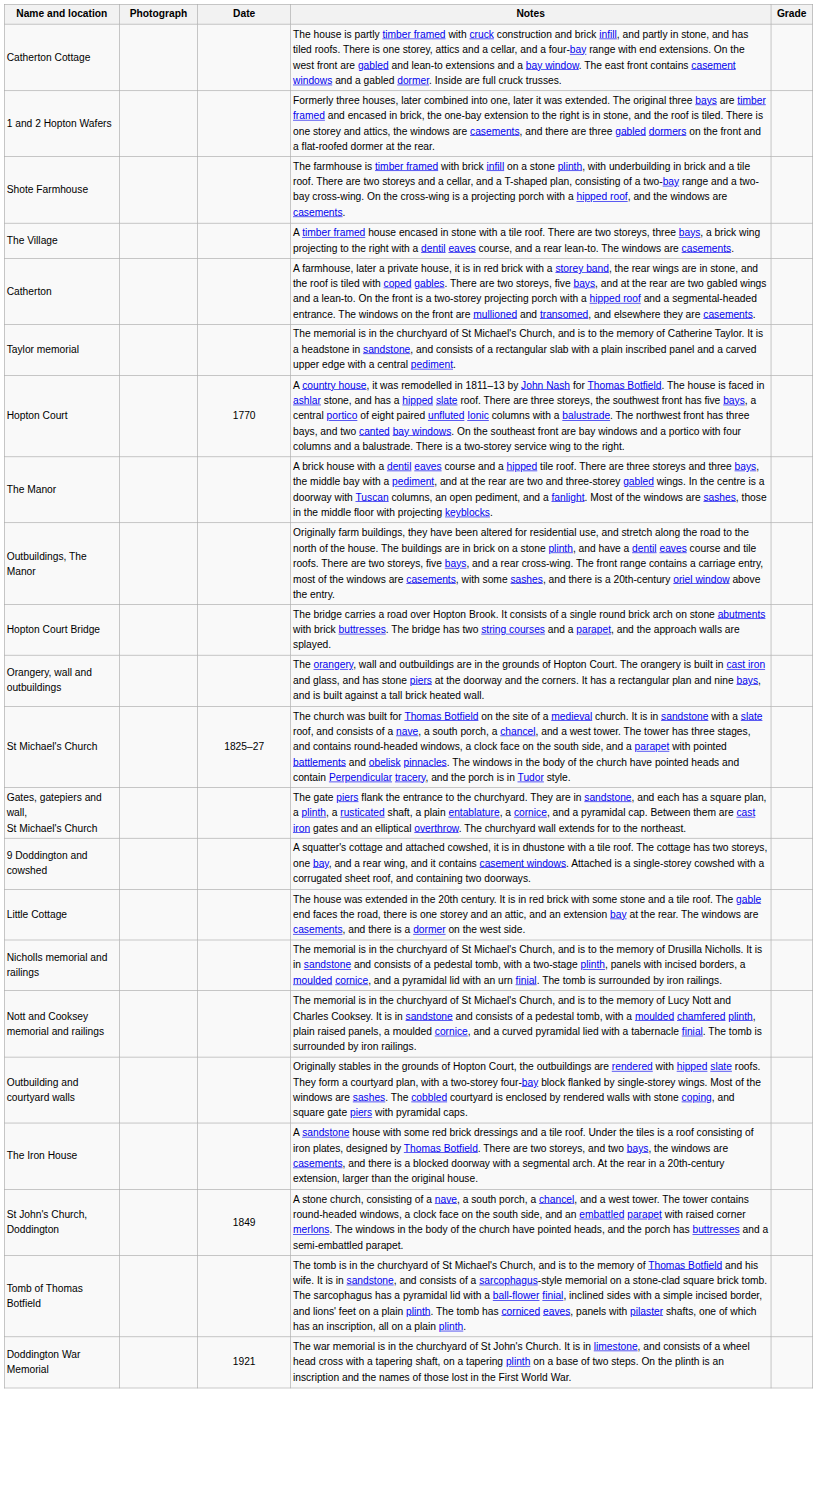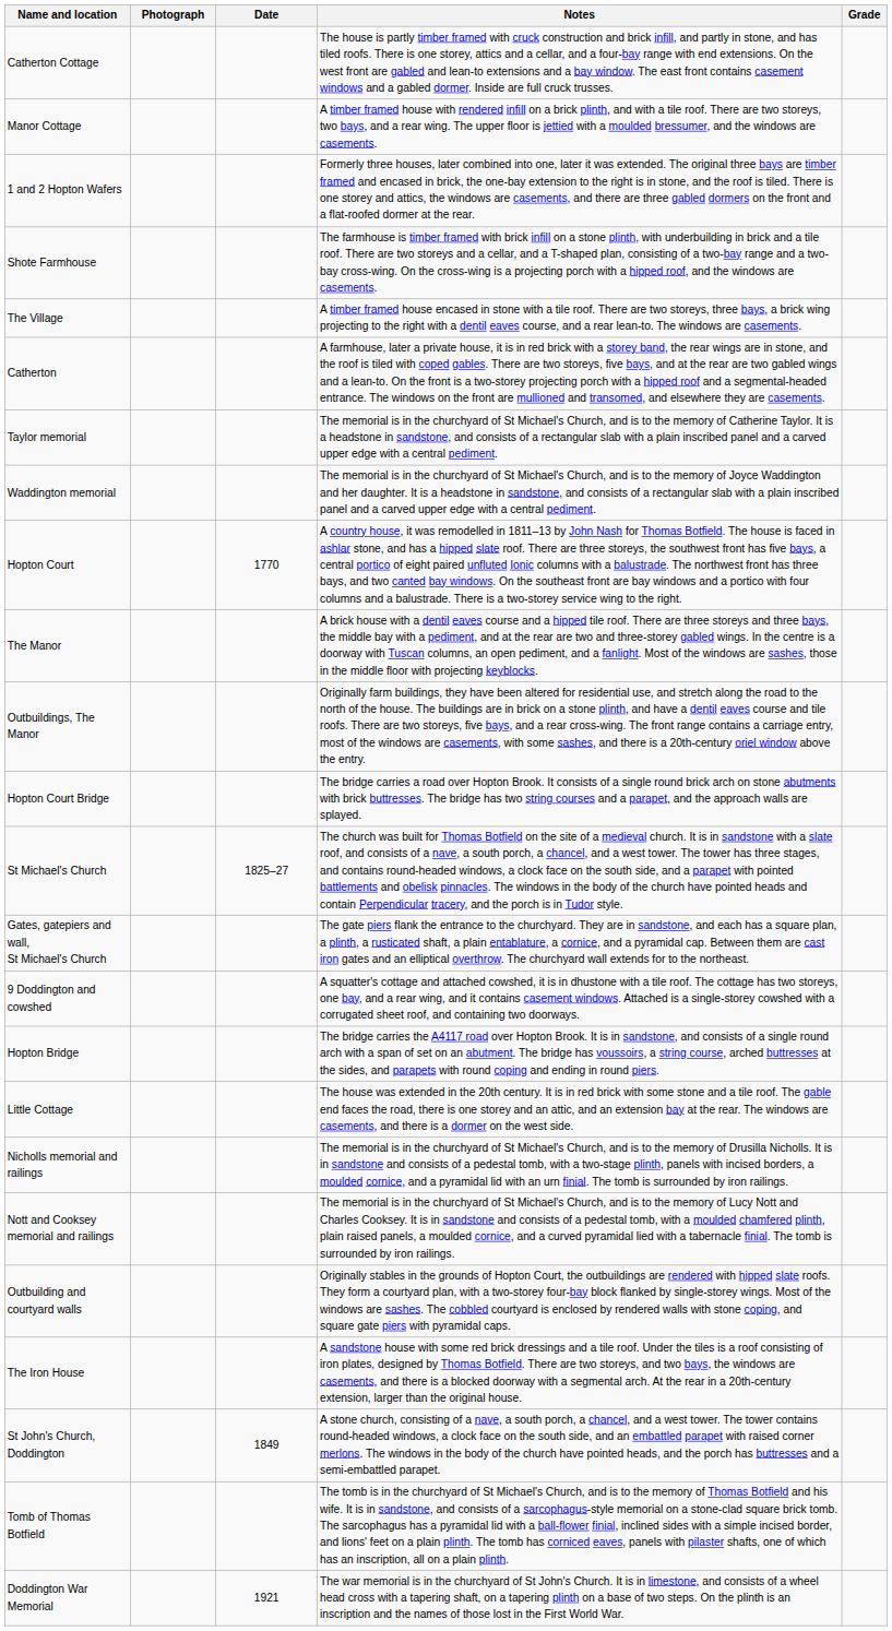+ row: Manor Cottage | A timber framed house with rendered infill on a brick plinth, and with a tile roof. There are two storeys, two bays, and a rear wing. The upper floor is jettied with a moulded bressumer, and the windows are casements.
+ row: Waddington memorial | The memorial is in the churchyard of St Michael's Church, and is to the memory of Joyce Waddington and her daughter. It is a headstone in sandstone, and consists of a rectangular slab with a plain inscribed panel and a carved upper edge with a central pediment.
- row: Orangery, wall and outbuildings | The orangery, wall and outbuildings are in the grounds of Hopton Court. The orangery is built in cast iron and glass, and has stone piers at the doorway and the corners. It has a rectangular plan and nine bays, and is built against a tall brick heated wall.
+ row: Hopton Bridge | The bridge carries the A4117 road over Hopton Brook. It is in sandstone, and consists of a single round arch with a span of set on an abutment. The bridge has voussoirs, a string course, arched buttresses at the sides, and parapets with round coping and ending in round piers.
